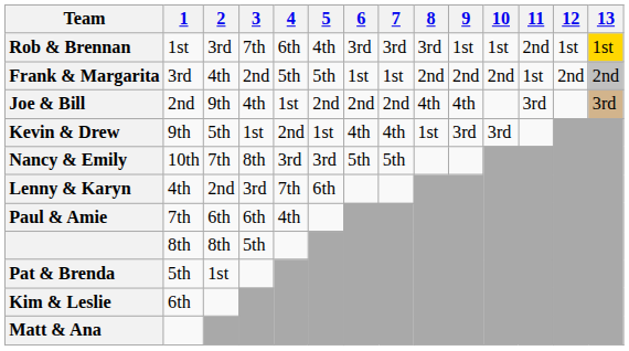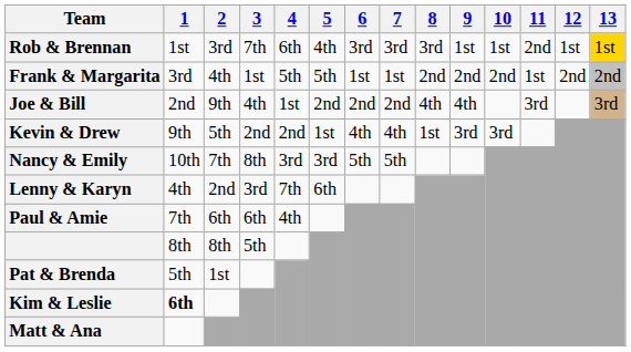Frank & Margarita | 3: 2nd -> 1st
Kevin & Drew | 3: 1st -> 2nd
Kim & Leslie | 1: normal -> bold
